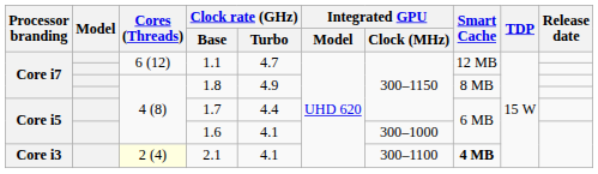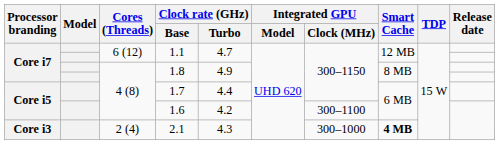1.6 | Clock rate (GHz) / Turbo: 4.1 -> 4.2
1.6 | Integrated GPU / Clock (MHz): 300–1000 -> 300–1100
2.1 | Cores (Threads): lightyellow background -> no background
2.1 | Clock rate (GHz) / Turbo: 4.1 -> 4.3
2.1 | Integrated GPU / Clock (MHz): 300–1100 -> 300–1000
